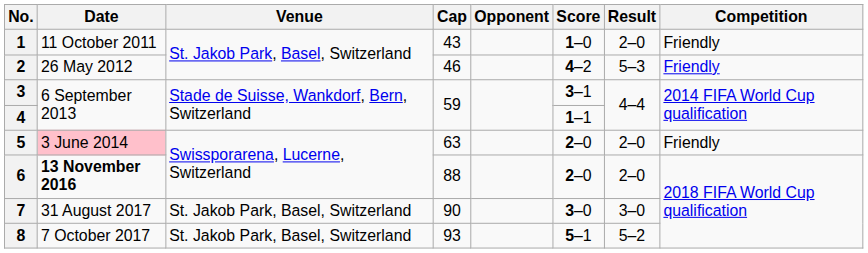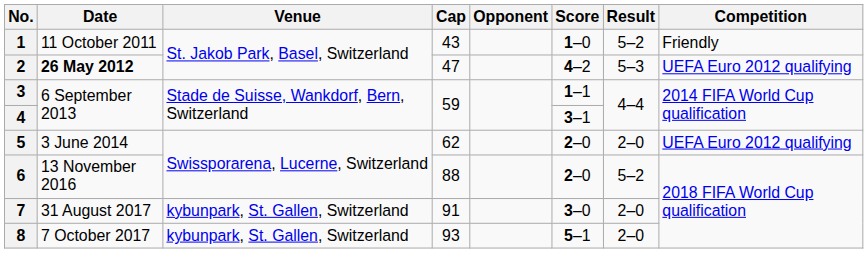1 | Result: 2–0 -> 5–2
2 | Date: normal -> bold
2 | Cap: 46 -> 47
2 | Competition: Friendly -> UEFA Euro 2012 qualifying
3 | Score: 3–1 -> 1–1
4 | Score: 1–1 -> 3–1
5 | Date: pink background -> no background
5 | Cap: 63 -> 62
5 | Competition: Friendly -> UEFA Euro 2012 qualifying
6 | Date: bold -> normal
6 | Result: 2–0 -> 5–2
7 | Venue: St. Jakob Park, Basel, Switzerland -> kybunpark, St. Gallen, Switzerland
7 | Cap: 90 -> 91
7 | Result: 3–0 -> 2–0
8 | Venue: St. Jakob Park, Basel, Switzerland -> kybunpark, St. Gallen, Switzerland
8 | Result: 5–2 -> 2–0
